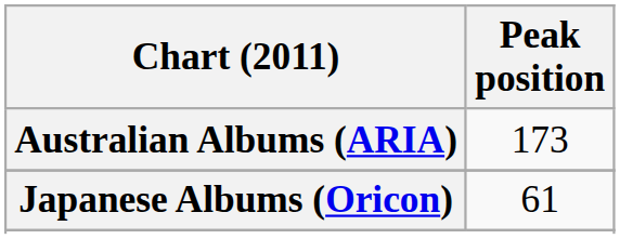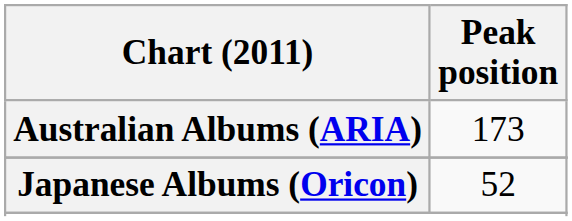Japanese Albums (Oricon) | Peak position: 61 -> 52
